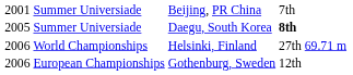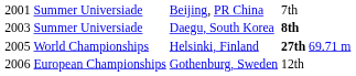Summer Universiade / Daegu, South Korea | column 1: 2005 -> 2003
World Championships | column 1: 2006 -> 2005
World Championships | column 4: normal -> bold
